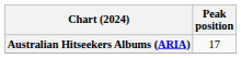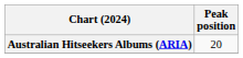Australian Hitseekers Albums (ARIA) | Peak position: 17 -> 20
